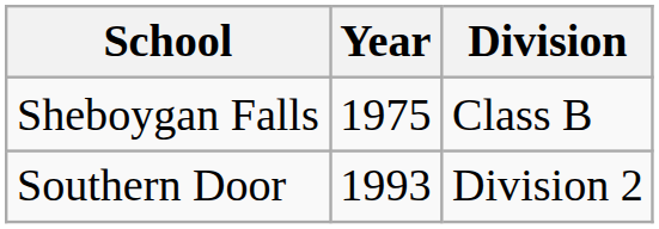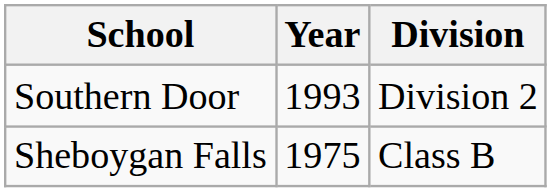rows swapped: Sheboygan Falls <-> Southern Door
